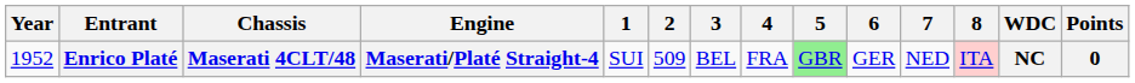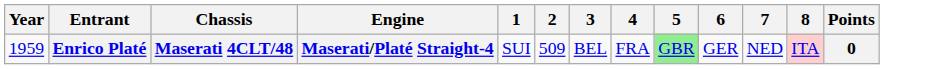- column: WDC | NC
Enrico Platé | Year: 1952 -> 1959
